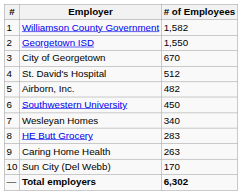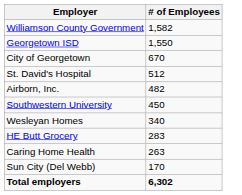- column: # | 1 | 2 | 3 | 4 | 5 | 6 | 7 | 8 | 9 | 10 | —
